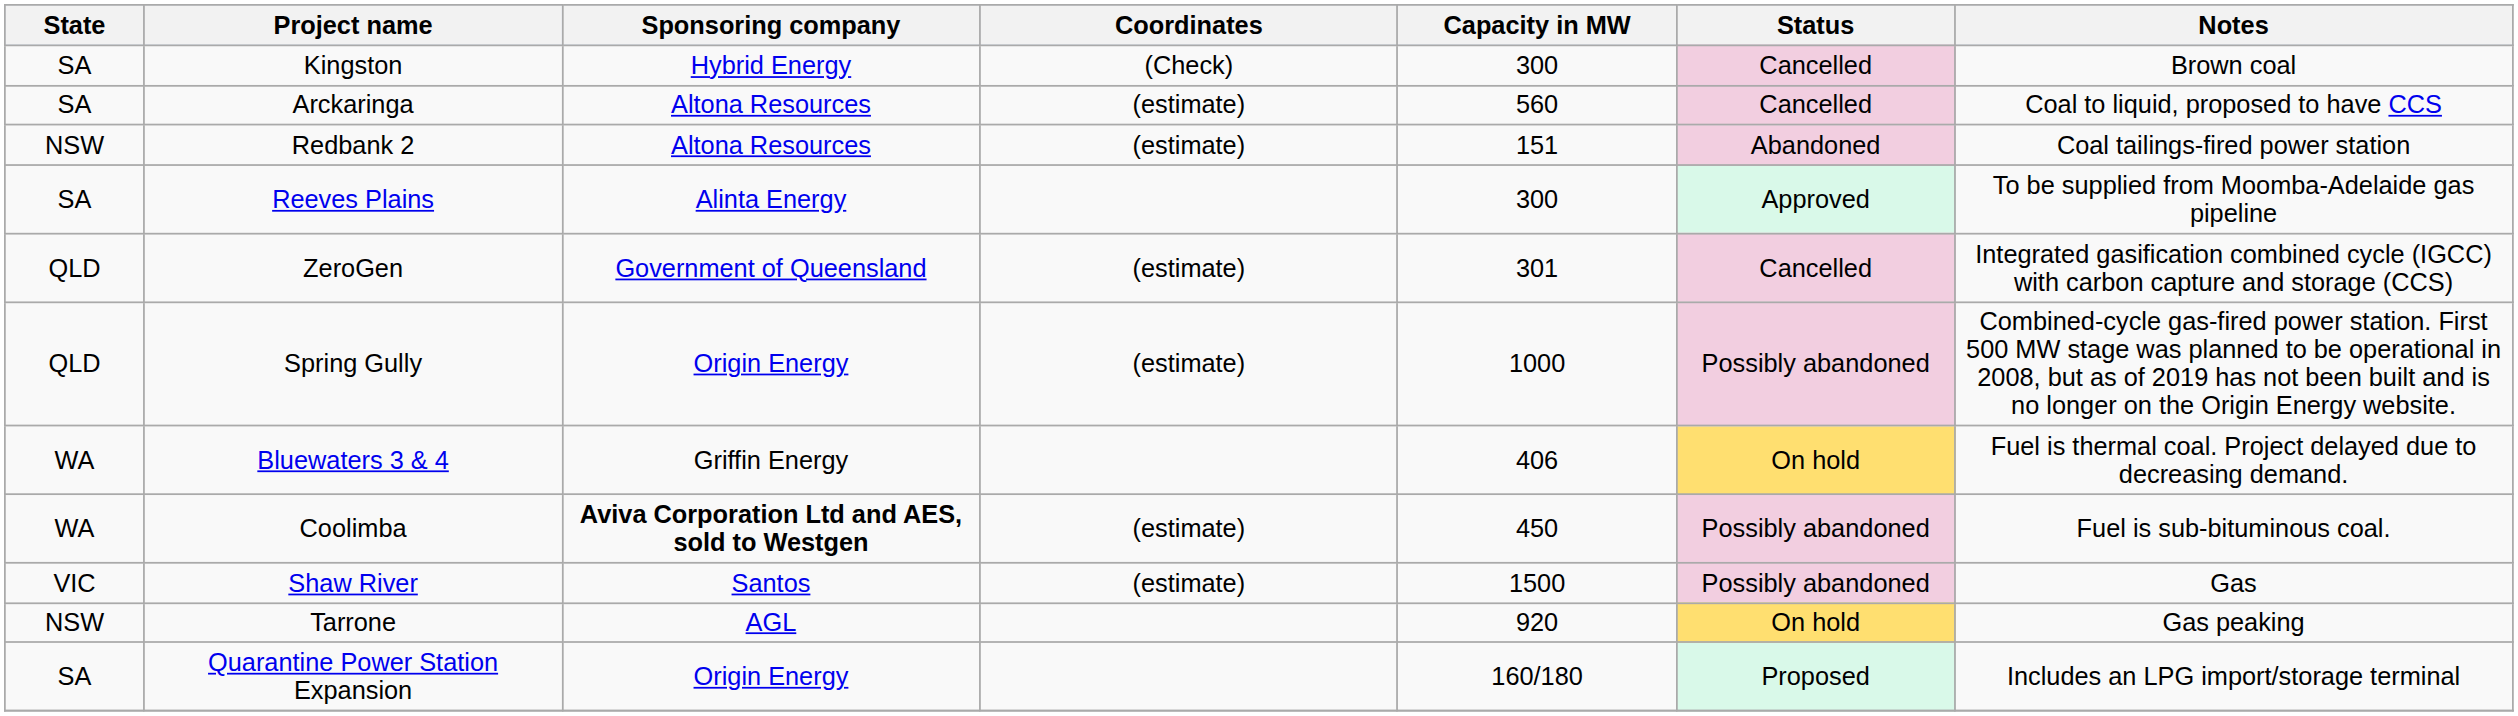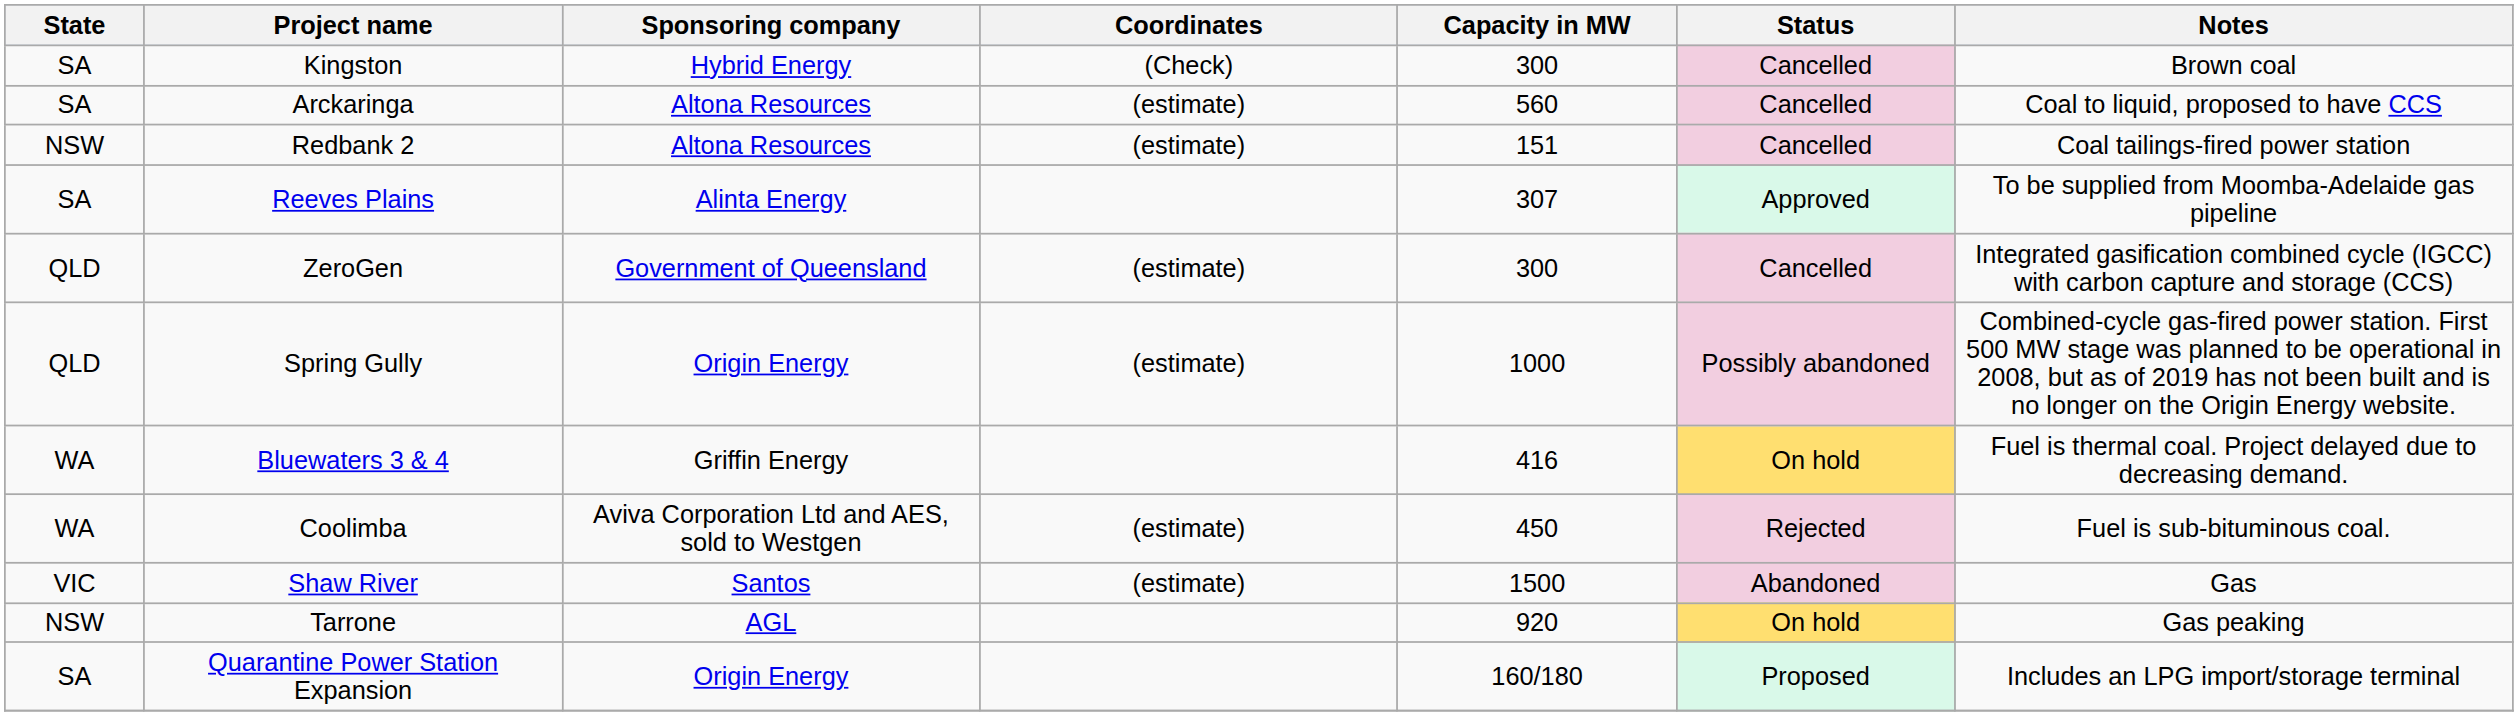Redbank 2 | Status: Abandoned -> Cancelled
Reeves Plains | Capacity in MW: 300 -> 307
ZeroGen | Capacity in MW: 301 -> 300
Bluewaters 3 & 4 | Capacity in MW: 406 -> 416
Coolimba | Sponsoring company: bold -> normal
Coolimba | Status: Possibly abandoned -> Rejected
Shaw River | Status: Possibly abandoned -> Abandoned
